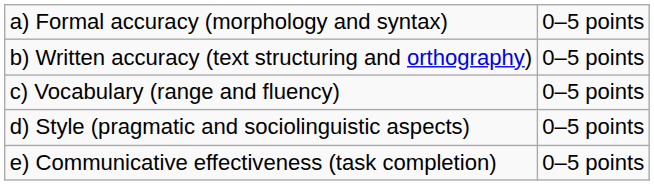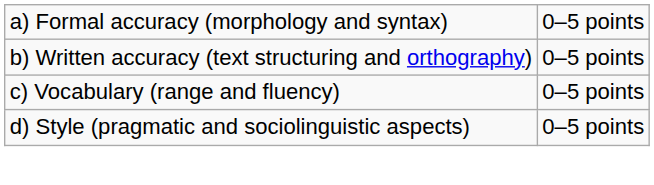- row: e) Communicative effectiveness (task completion) | 0–5 points
